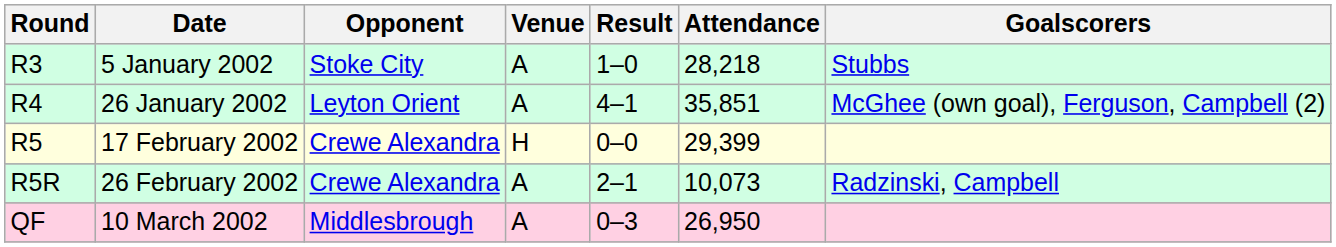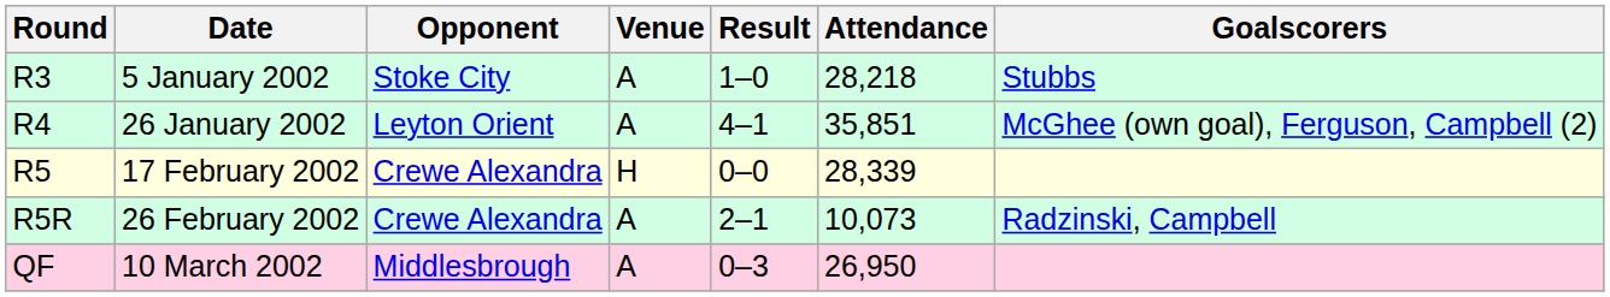17 February 2002 | Attendance: 29,399 -> 28,339
